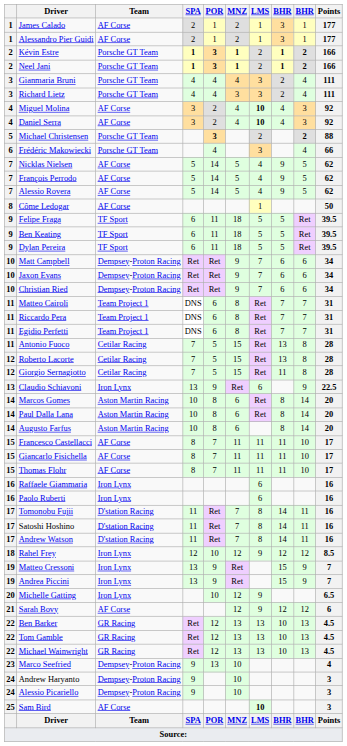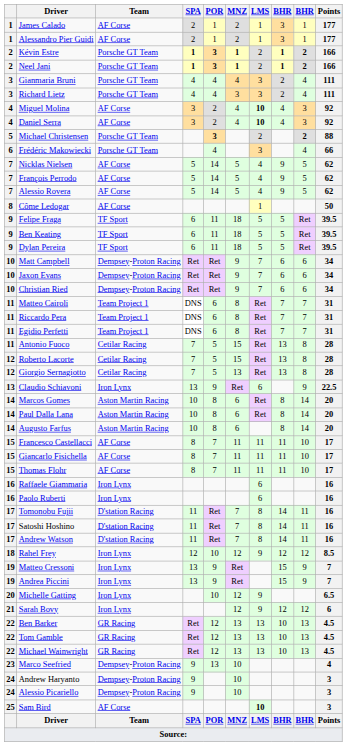Giorgio Sernagiotto | MNZ: 15 -> 13
Giorgio Sernagiotto | column 8: 11 -> 13
Sarah Bovy | Team: AF Corse -> Iron Lynx
